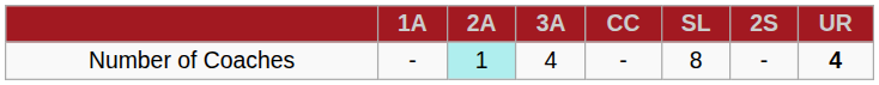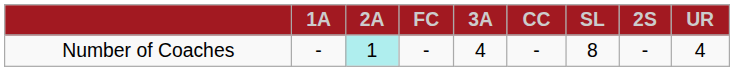+ column: FC | -
Number of Coaches | UR: bold -> normal
